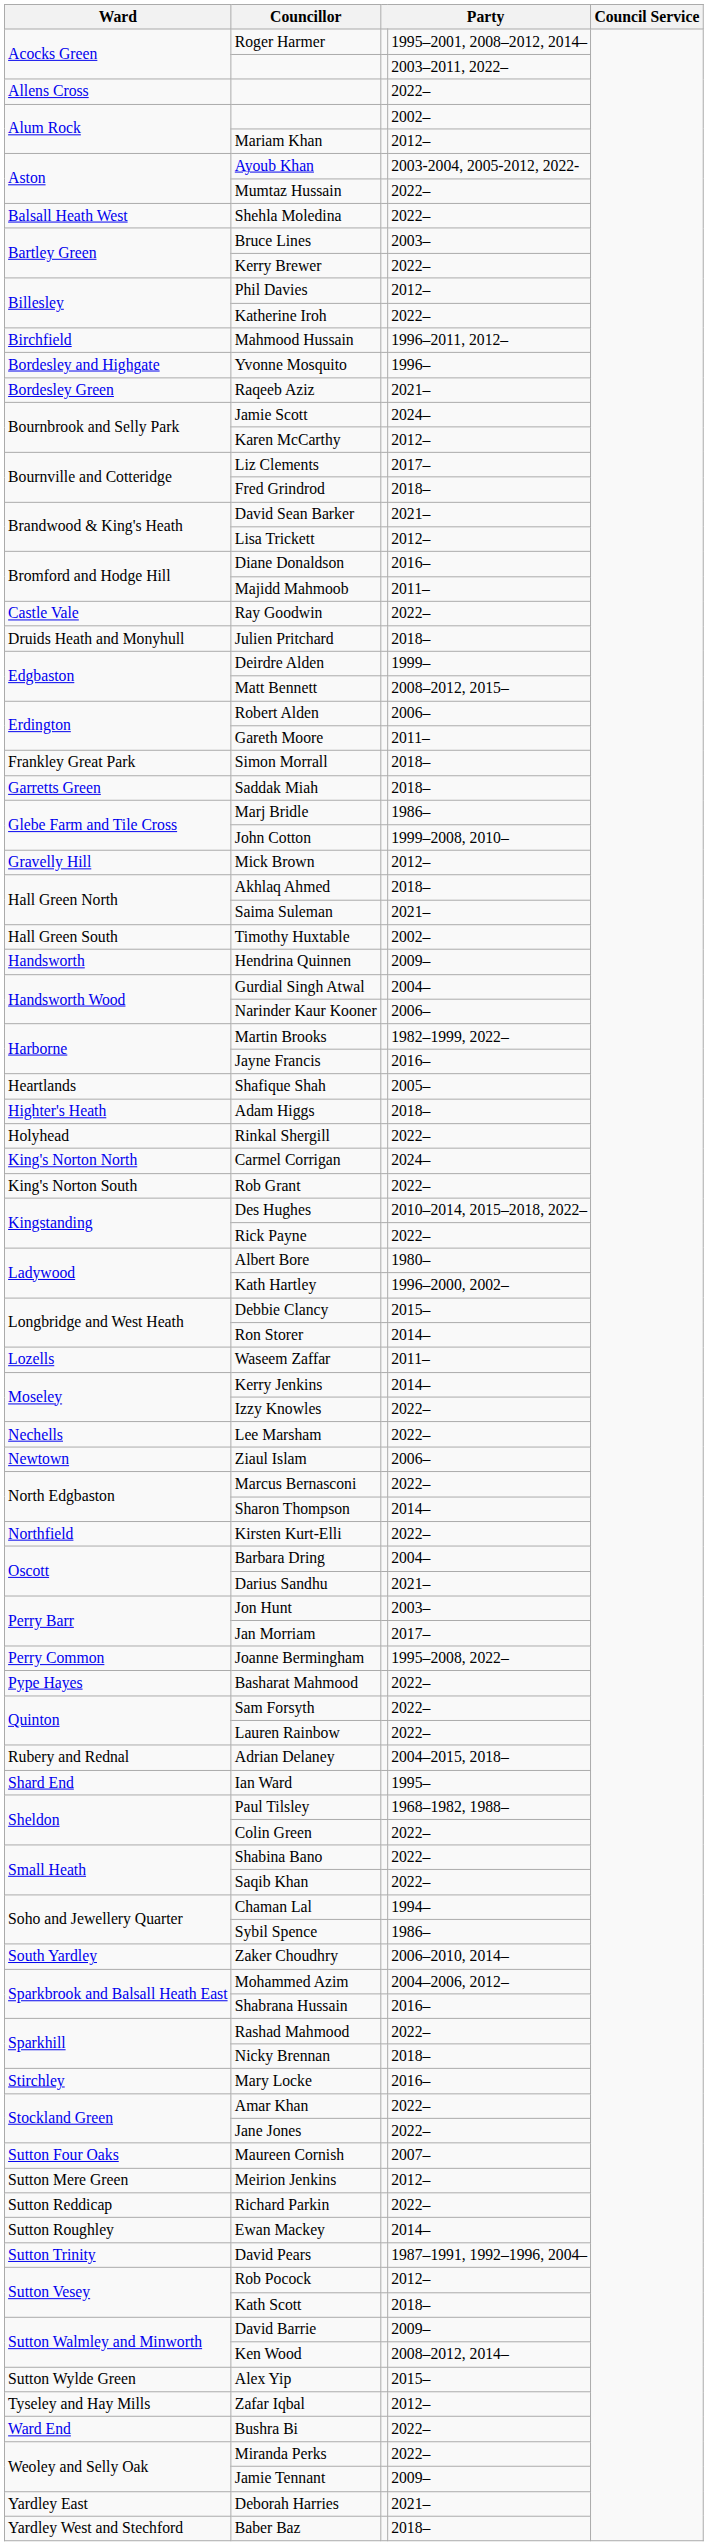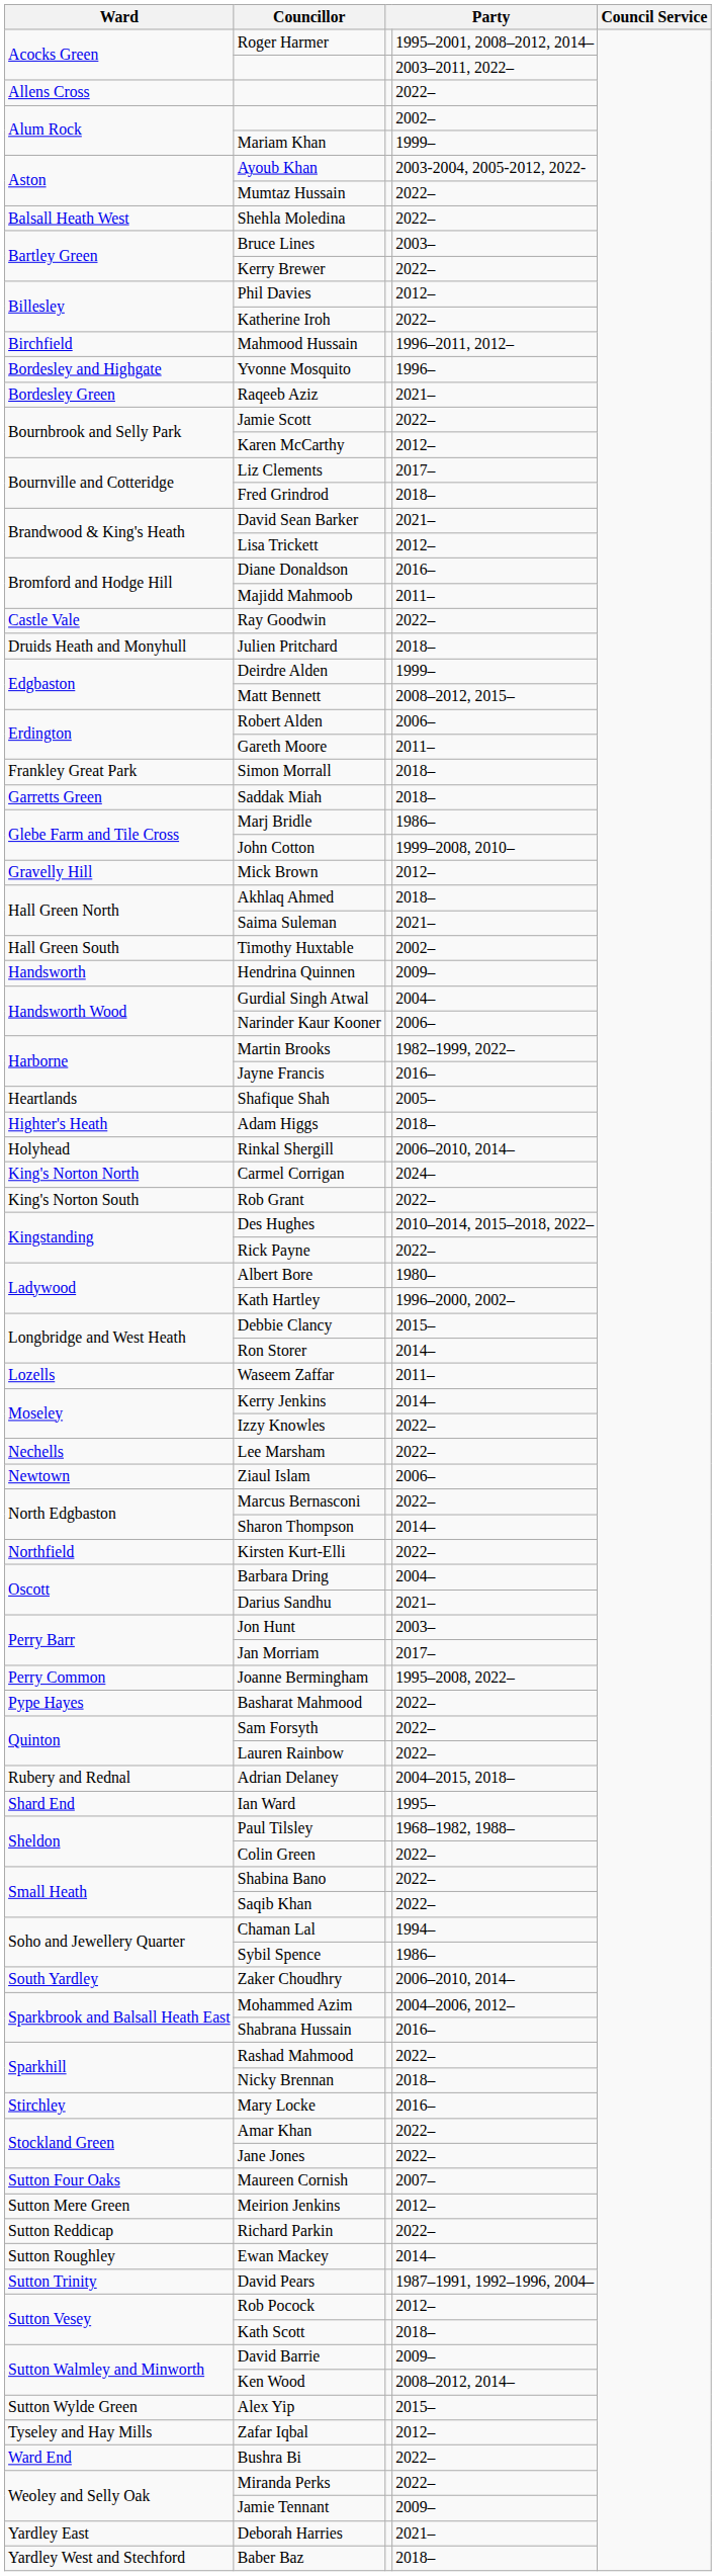Mariam Khan | column 4: 2012– -> 1999–
Jamie Scott | column 4: 2024– -> 2022–
Rinkal Shergill | column 4: 2022– -> 2006–2010, 2014–
